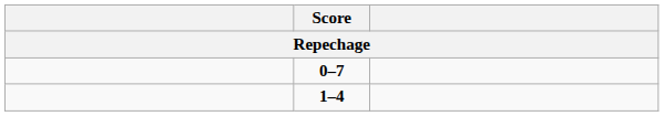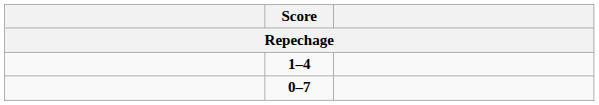rows swapped: 0–7 <-> 1–4
